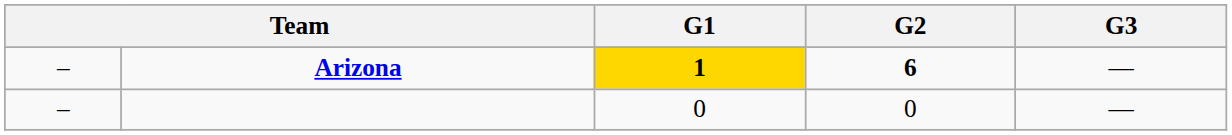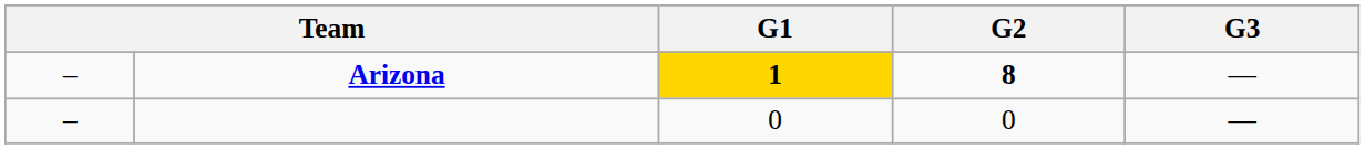Arizona | G2: 6 -> 8
